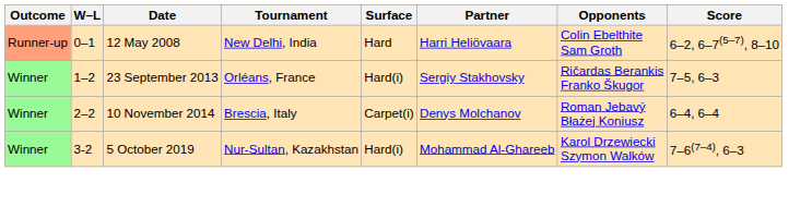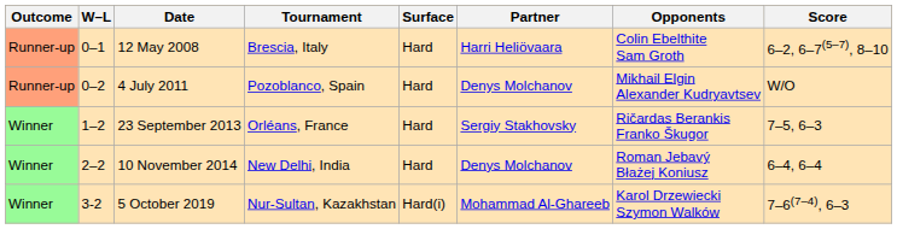12 May 2008 | Tournament: New Delhi, India -> Brescia, Italy
+ row: Runner-up | 0–2 | 4 July 2011 | Pozoblanco, Spain | Hard | Denys Molchanov | Mikhail Elgin Alexander Kudryavtsev | W/O
23 September 2013 | Surface: Hard(i) -> Hard
10 November 2014 | Tournament: Brescia, Italy -> New Delhi, India
10 November 2014 | Surface: Carpet(i) -> Hard
